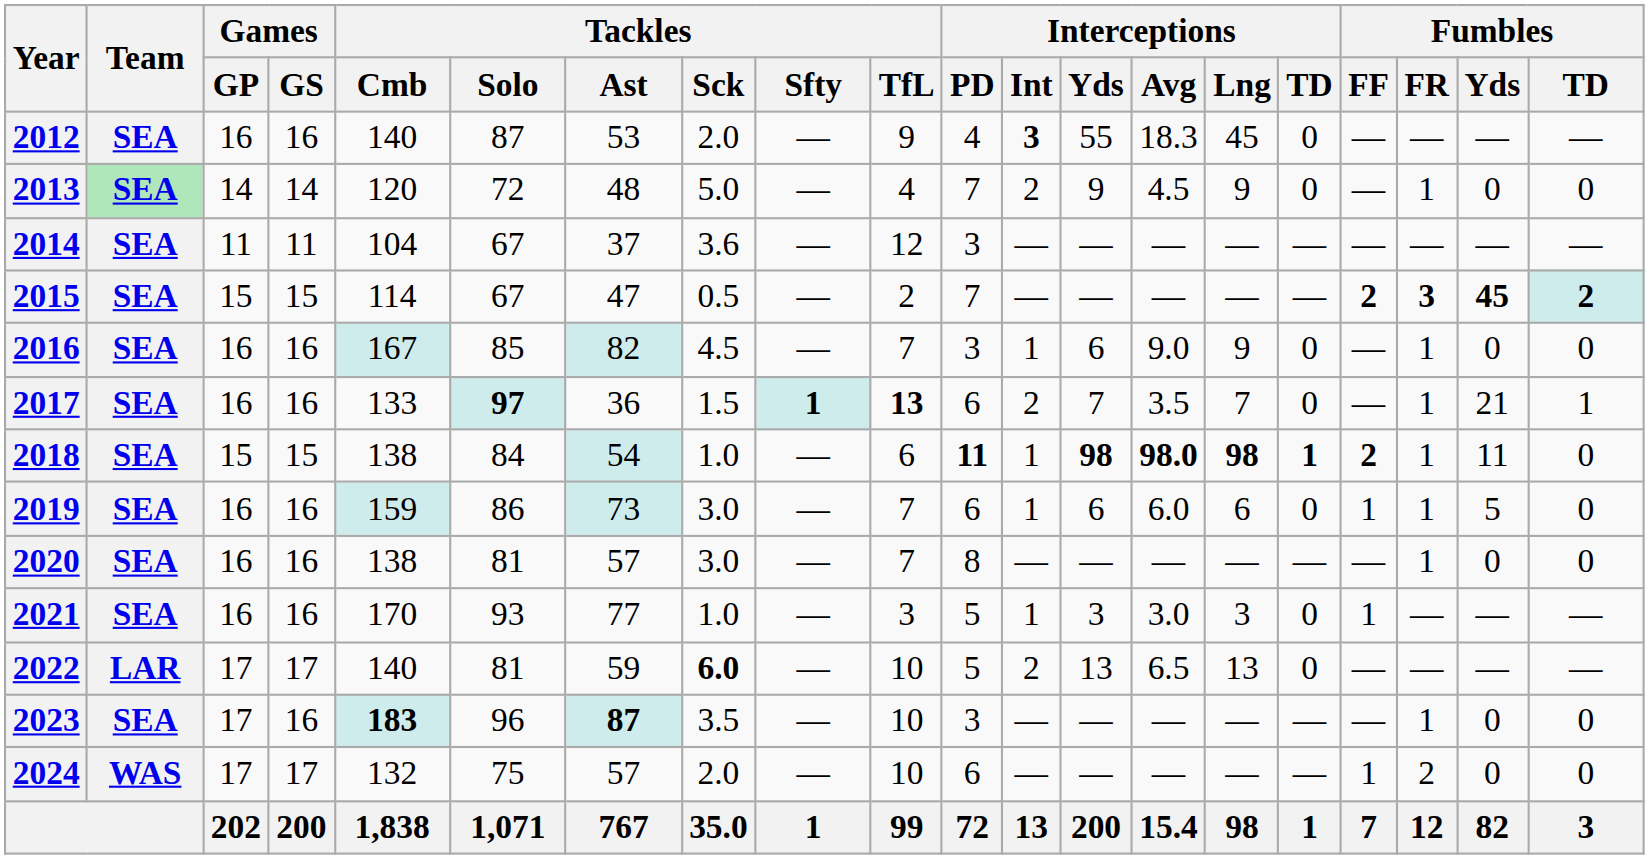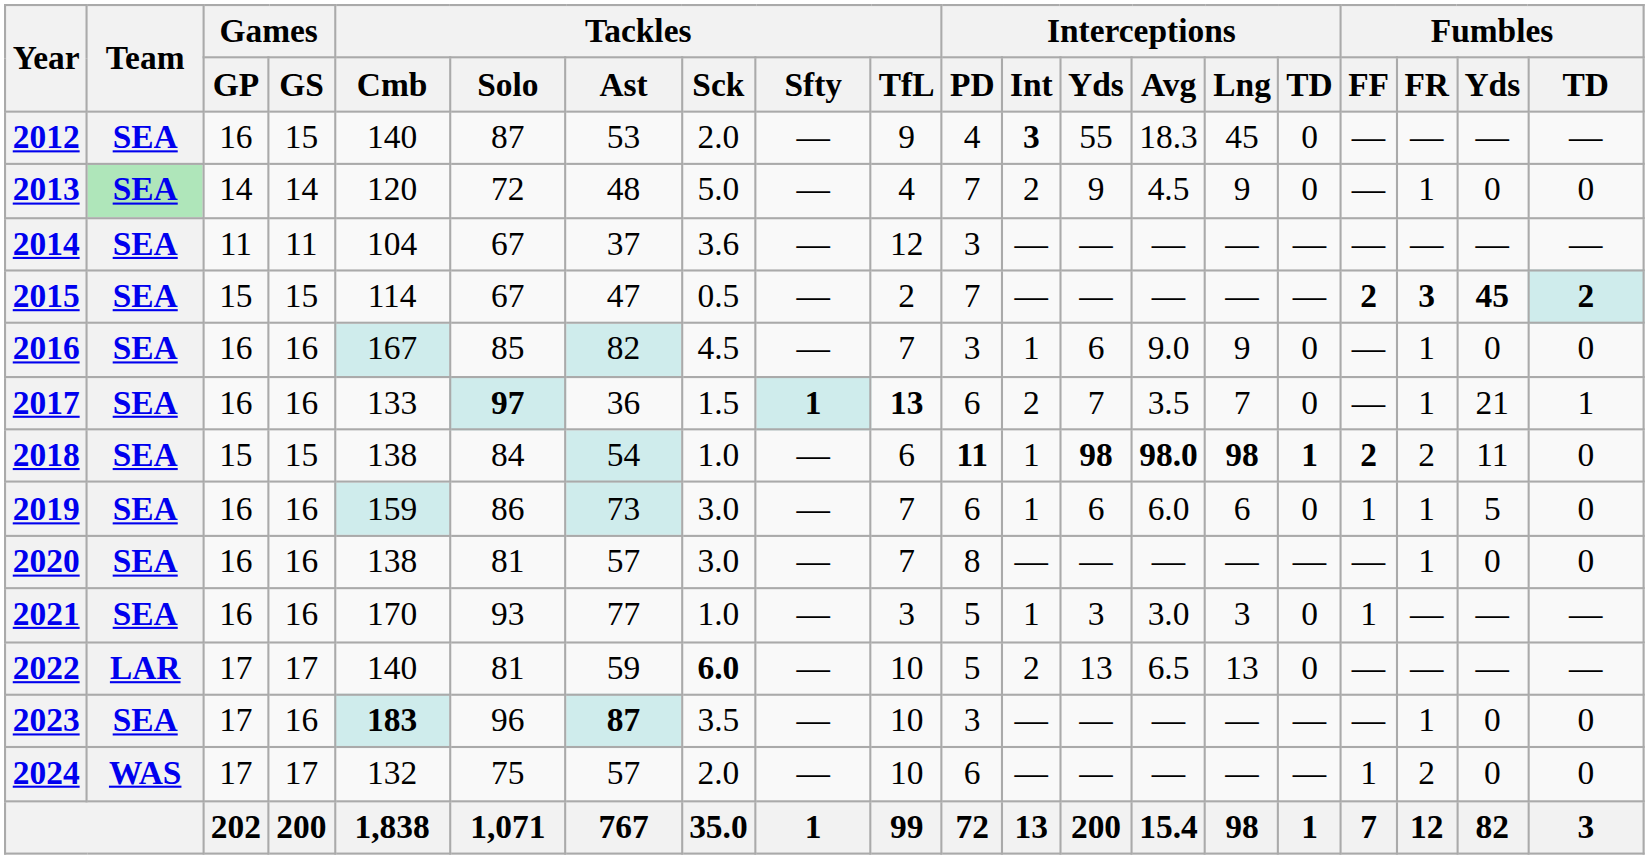2012 | Games / GS: 16 -> 15
2018 | Fumbles / FR: 1 -> 2
